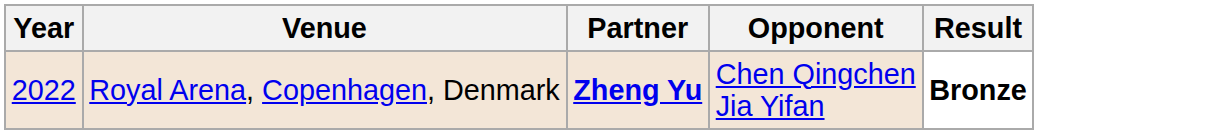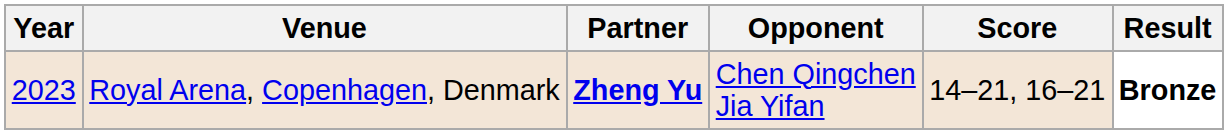+ column: Score | 14–21, 16–21
Royal Arena, Copenhagen, Denmark | Year: 2022 -> 2023
